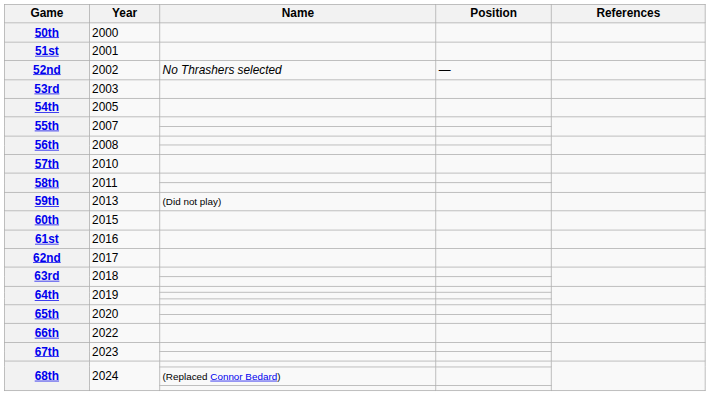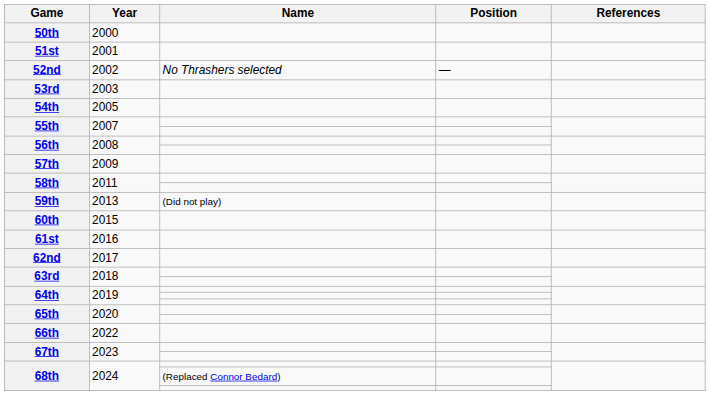57th | Year: 2010 -> 2009
